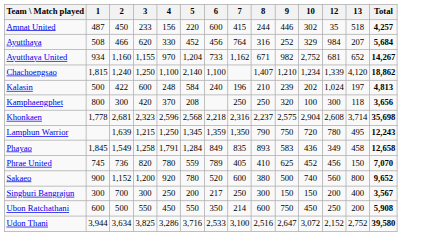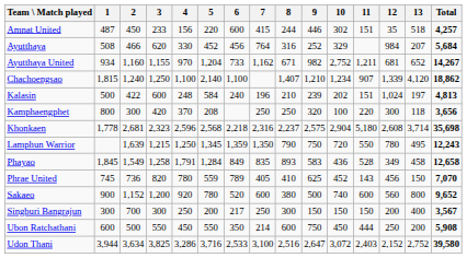+ column: 11 | 151 | 1,211 | 907 | 151 | 220 | 5,180 | 550 | 528 | 143 | 600 | 150 | 444 | 2,403
